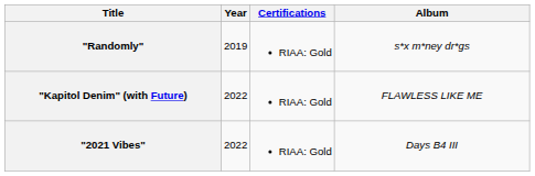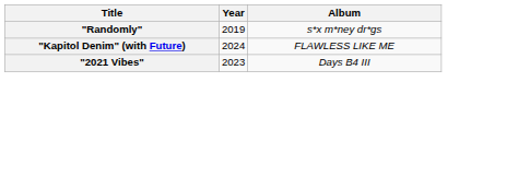- column: Certifications | RIAA: Gold | RIAA: Gold | RIAA: Gold
"Kapitol Denim" (with Future) | Year: 2022 -> 2024
"2021 Vibes" | Year: 2022 -> 2023
